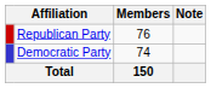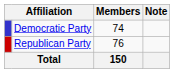rows swapped: Republican Party <-> Democratic Party
